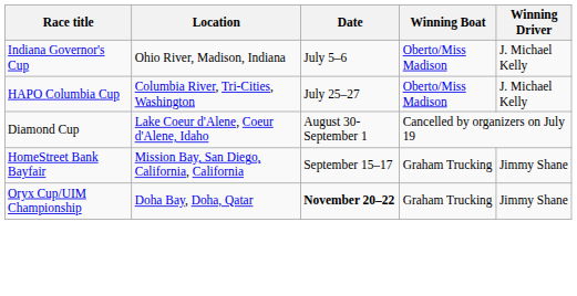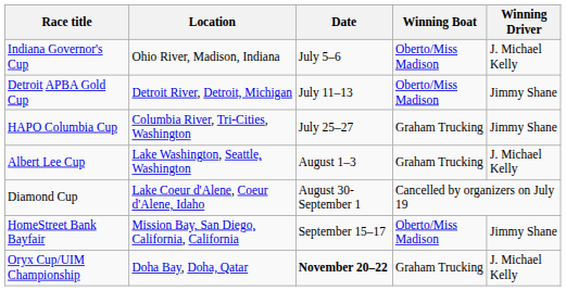+ row: Detroit APBA Gold Cup | Detroit River, Detroit, Michigan | July 11–13 | Oberto/Miss Madison | Jimmy Shane
HAPO Columbia Cup | Winning Boat: Oberto/Miss Madison -> Graham Trucking
HAPO Columbia Cup | Winning Driver: J. Michael Kelly -> Jimmy Shane
+ row: Albert Lee Cup | Lake Washington, Seattle, Washington | August 1–3 | Graham Trucking | J. Michael Kelly
HomeStreet Bank Bayfair | Winning Boat: Graham Trucking -> Oberto/Miss Madison
Oryx Cup/UIM Championship | Winning Driver: Jimmy Shane -> J. Michael Kelly
